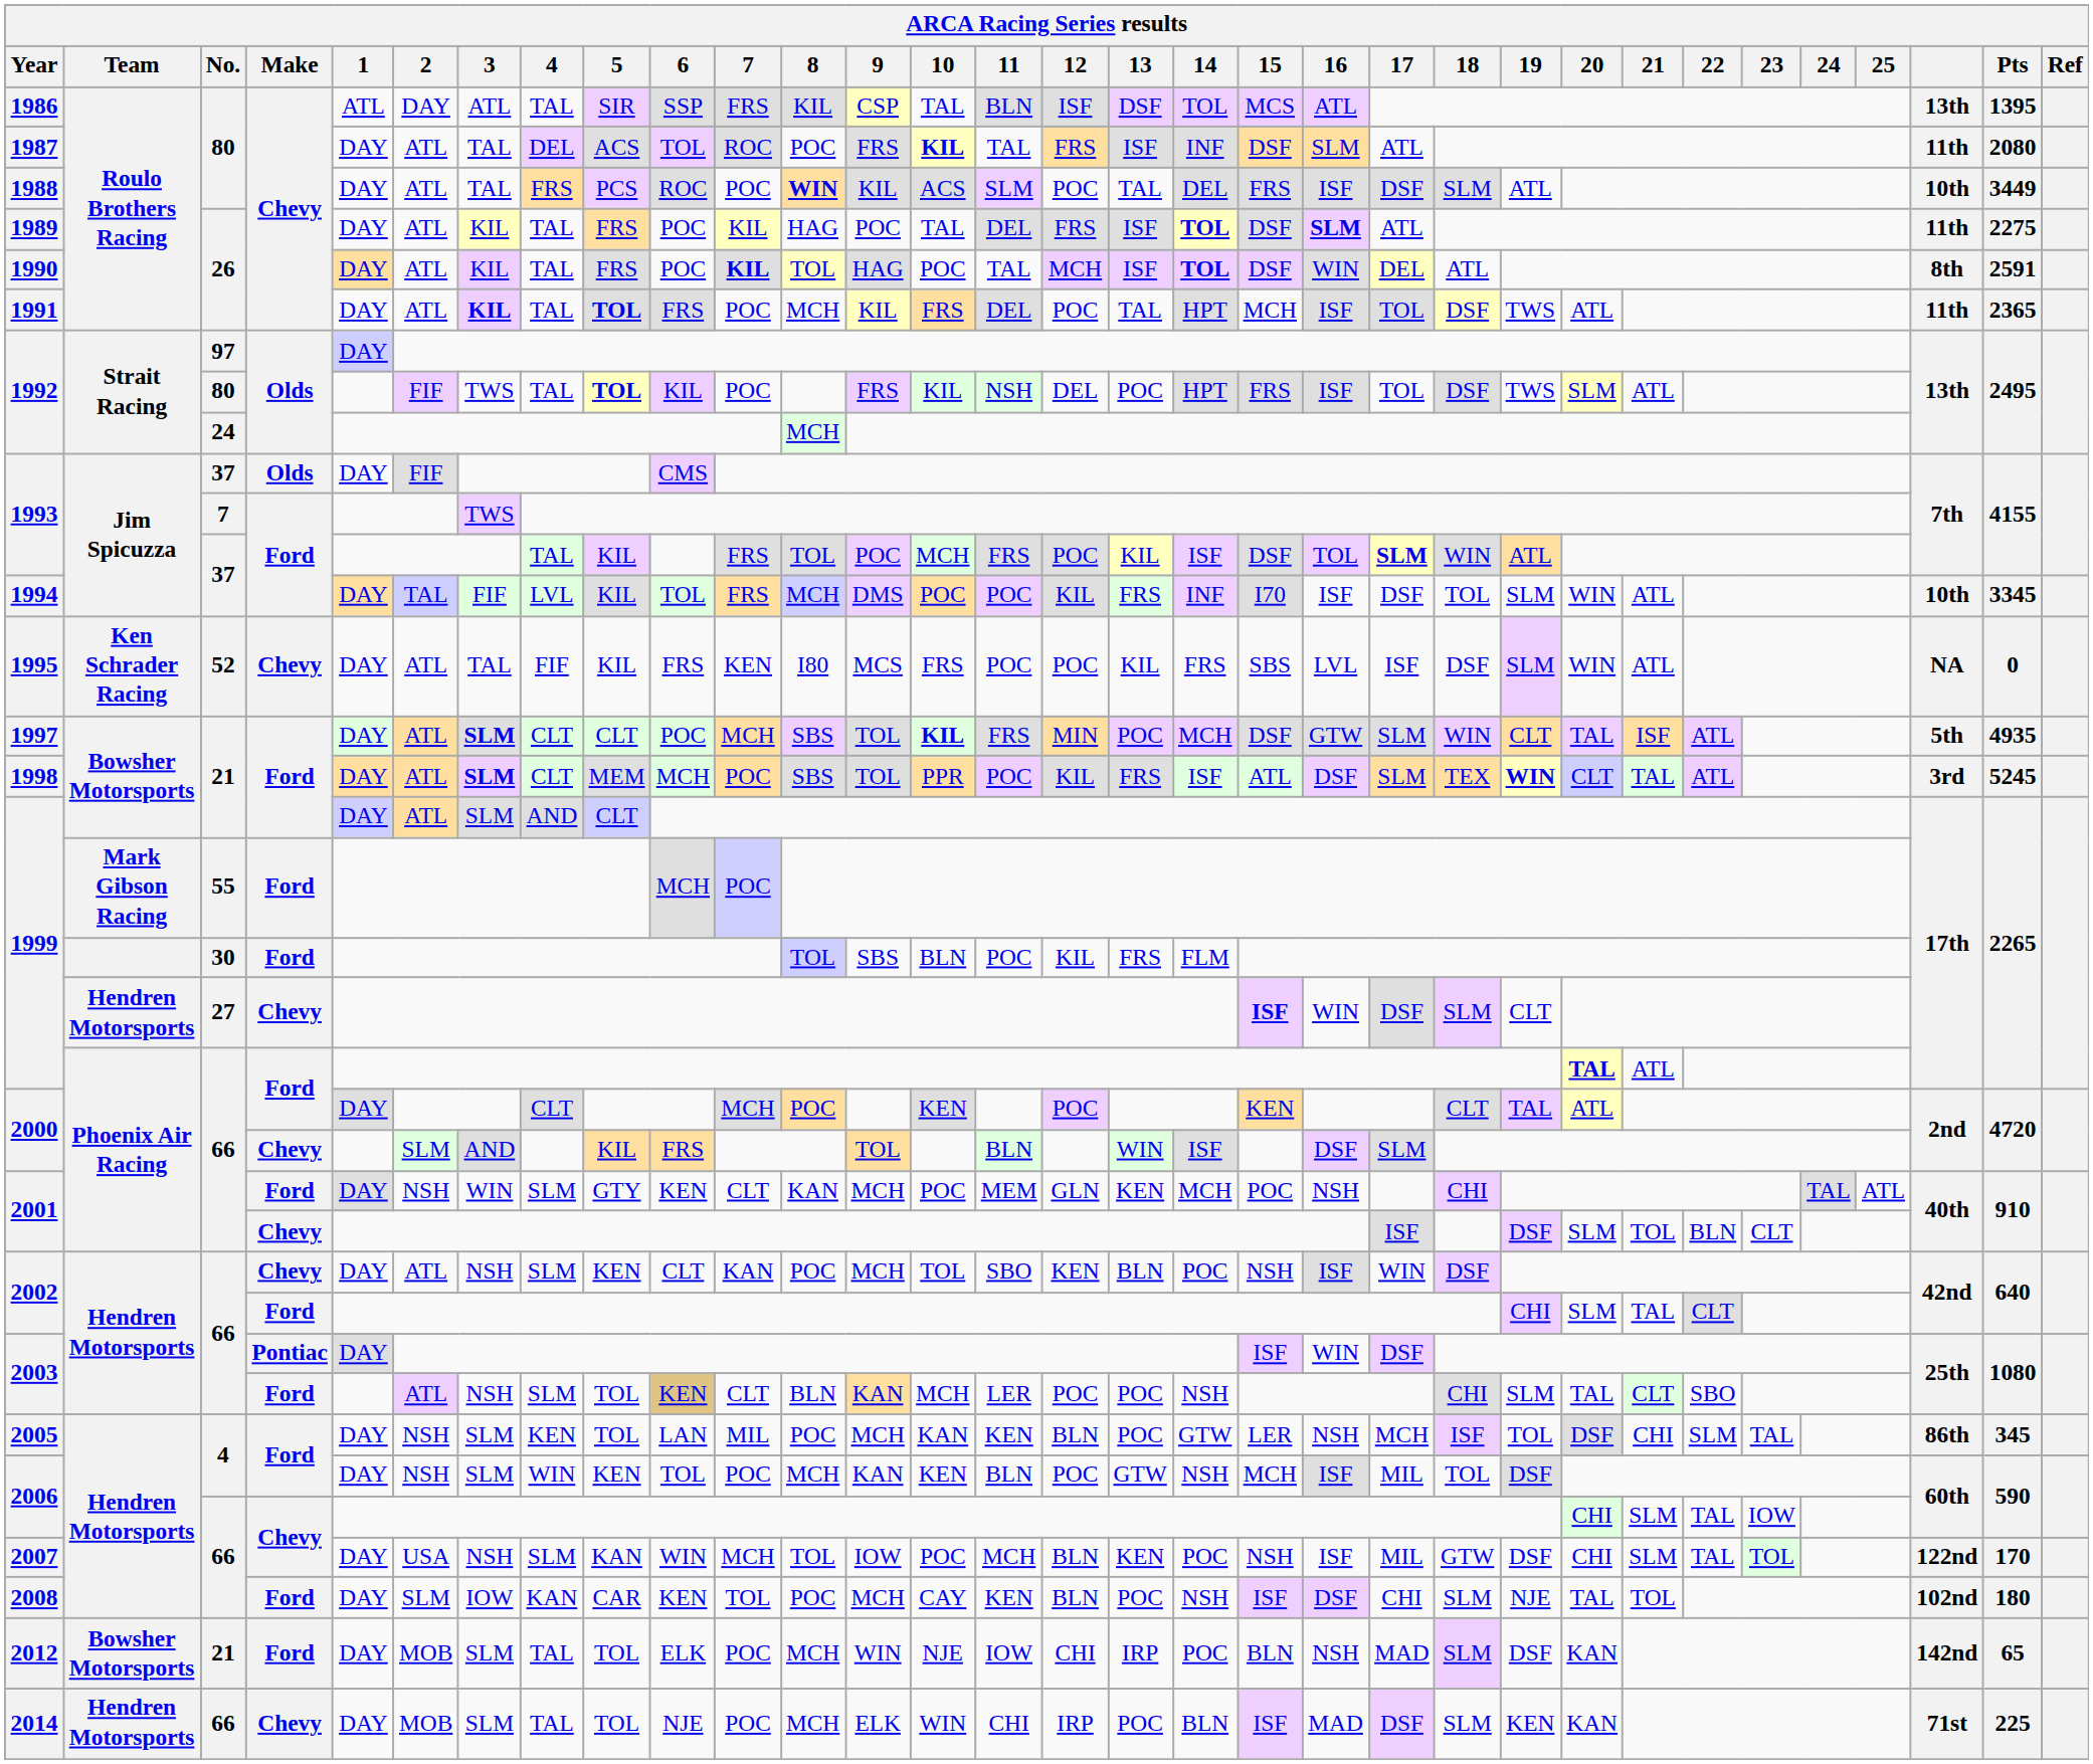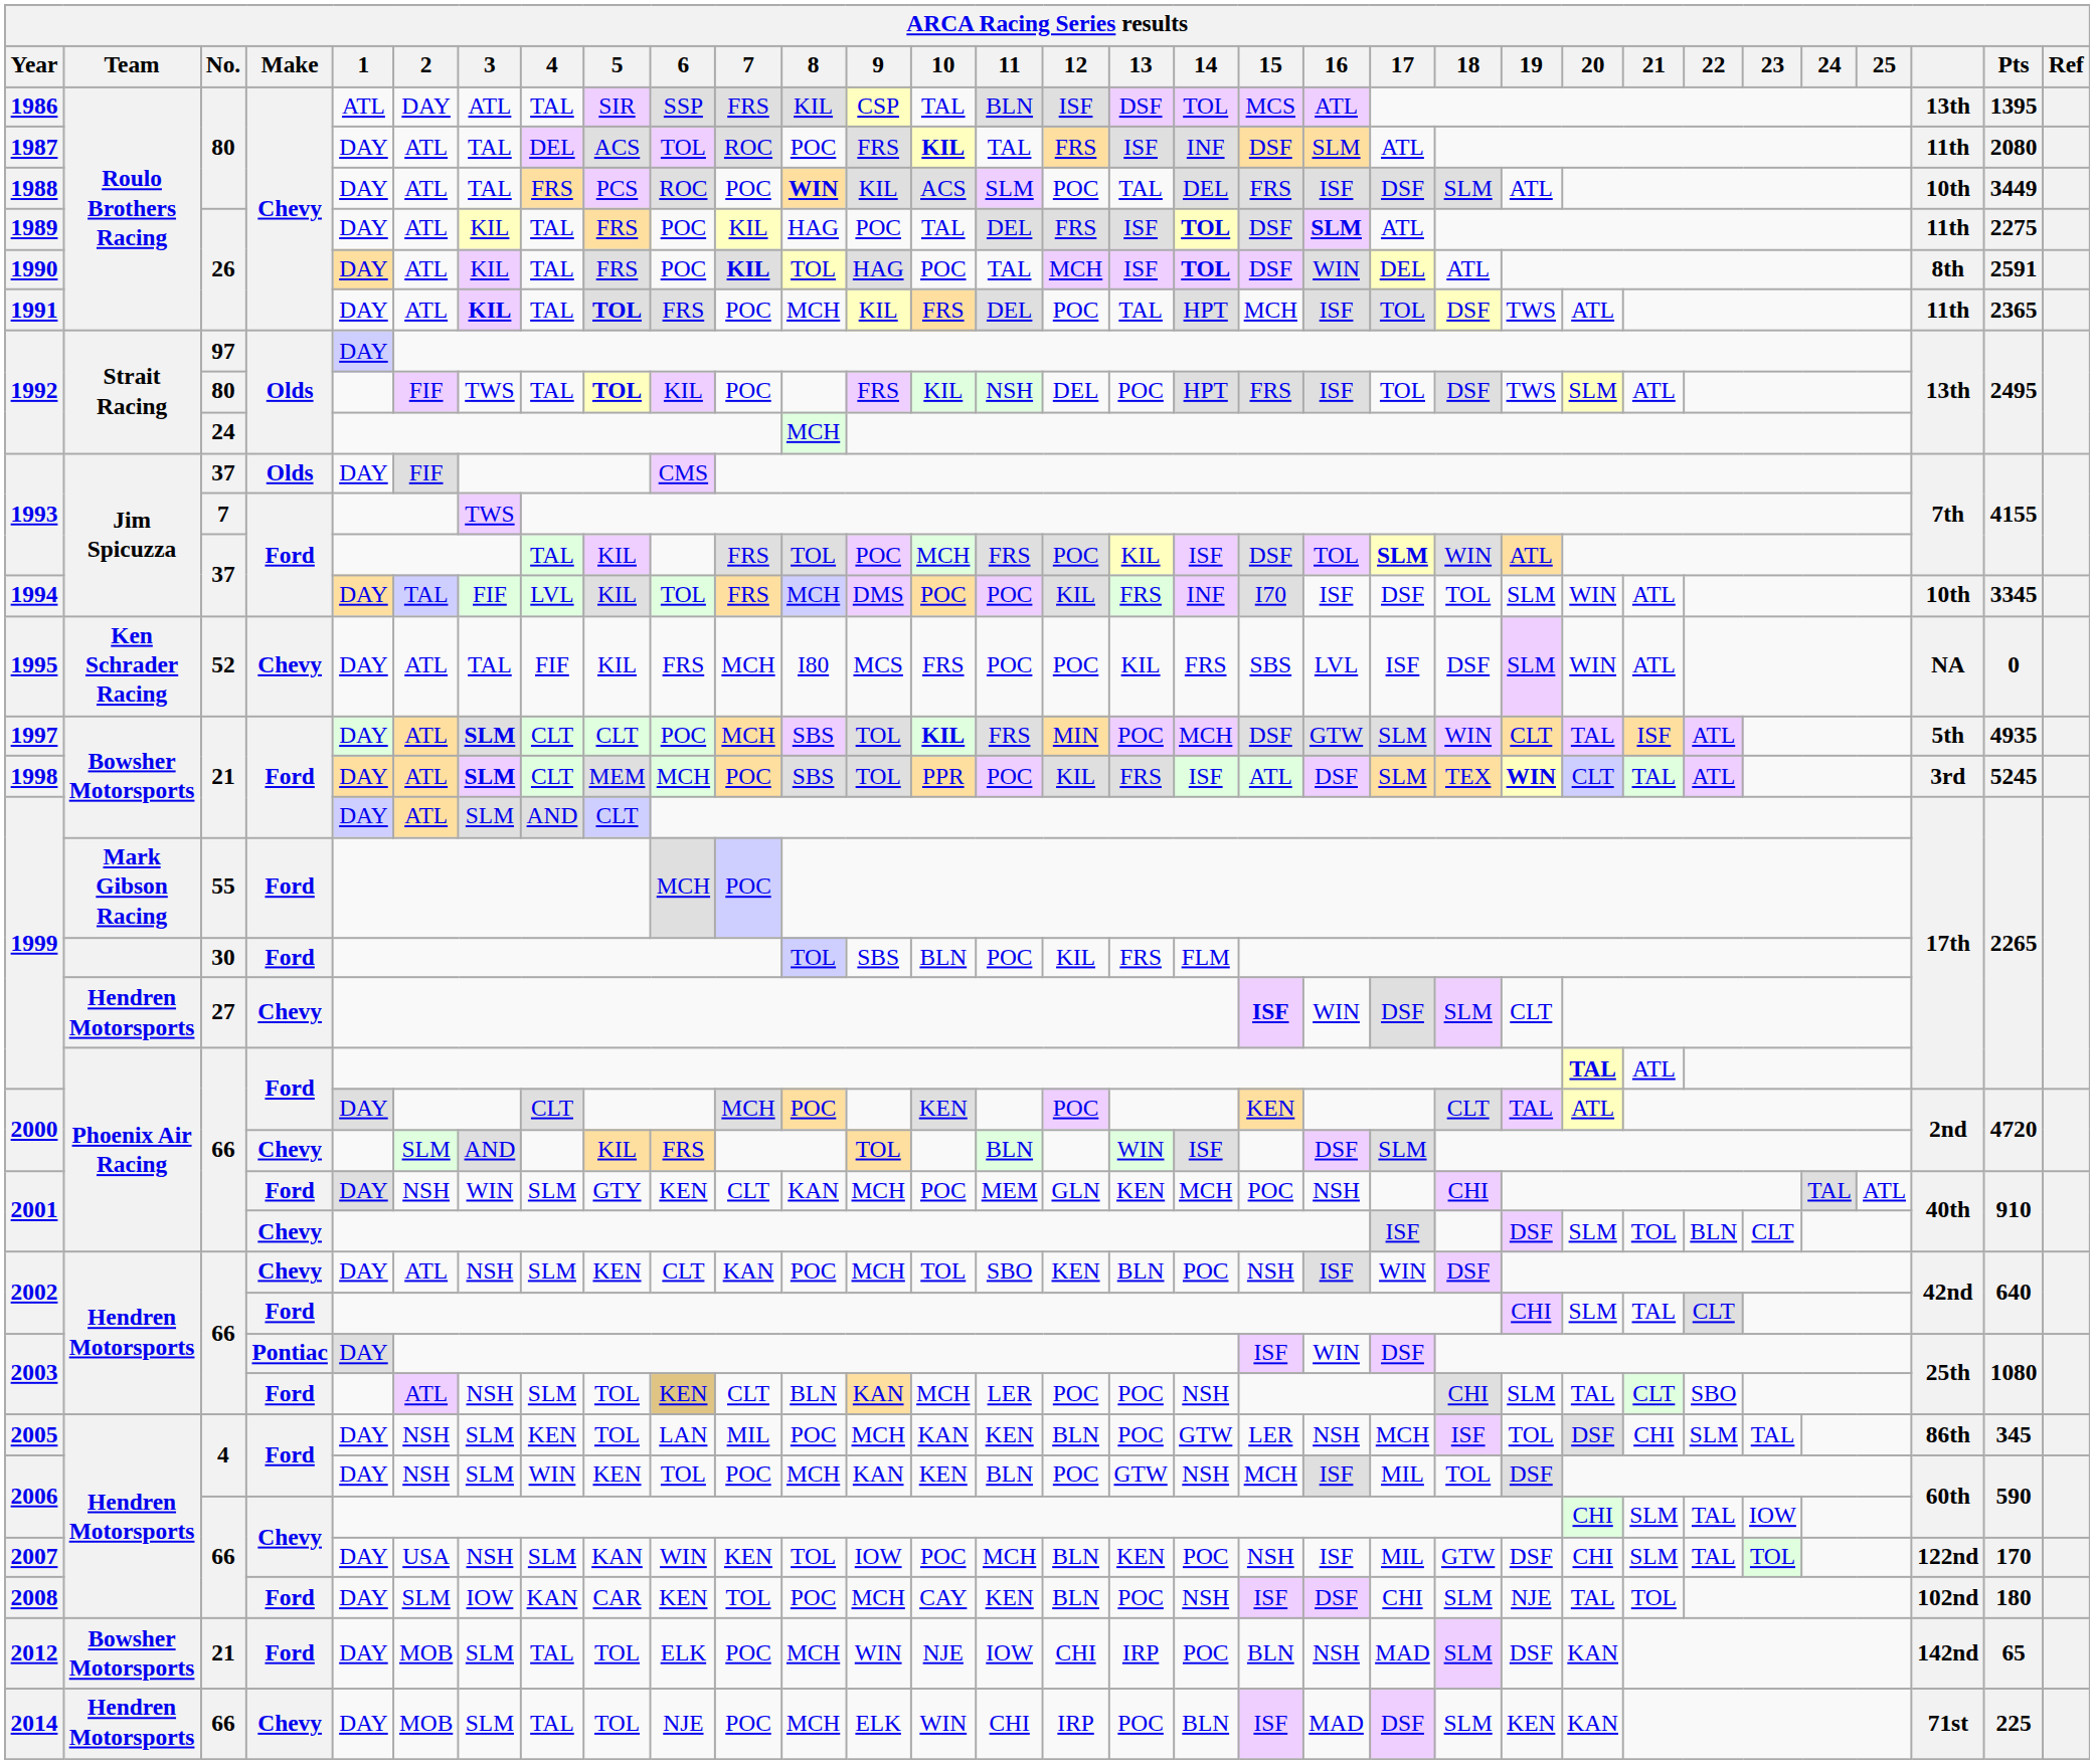1995 | 7: KEN -> MCH
2007 | 7: MCH -> KEN
